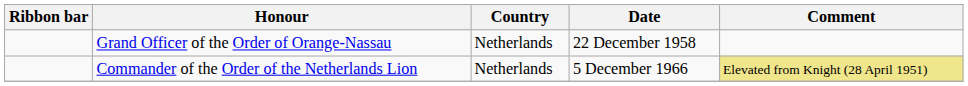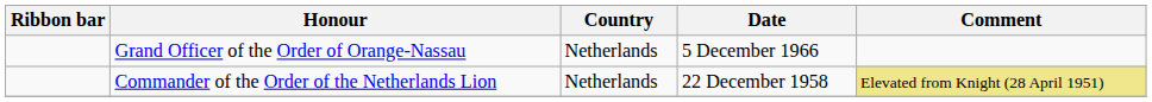Grand Officer of the Order of Orange-Nassau | Date: 22 December 1958 -> 5 December 1966
Commander of the Order of the Netherlands Lion | Date: 5 December 1966 -> 22 December 1958
